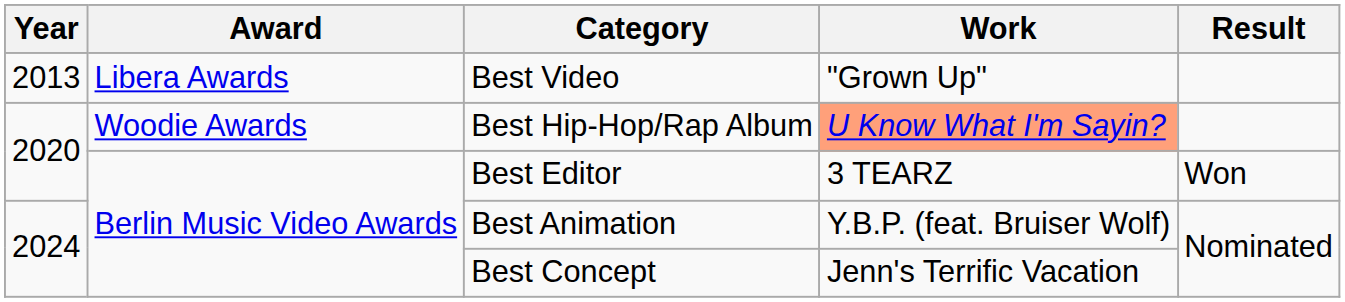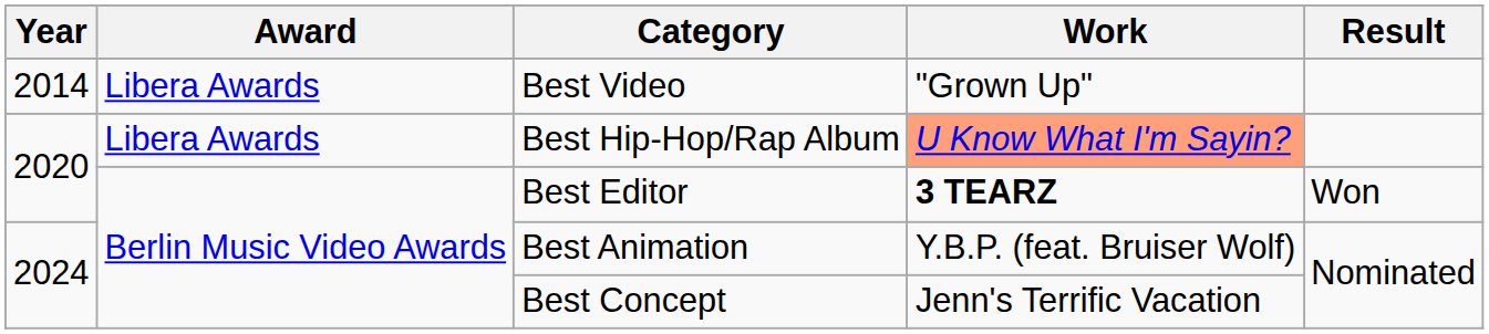Best Video | Year: 2013 -> 2014
Best Hip-Hop/Rap Album | Award: Woodie Awards -> Libera Awards
Best Editor | Work: normal -> bold
